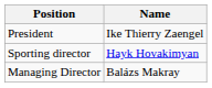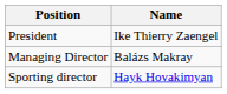rows swapped: Managing Director <-> Sporting director
